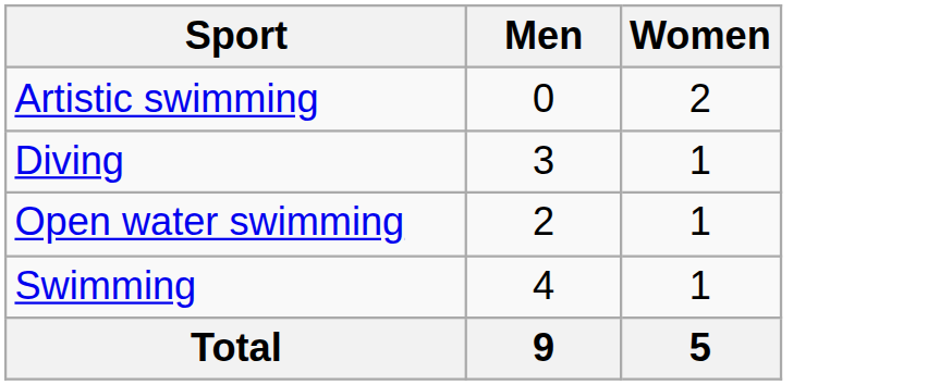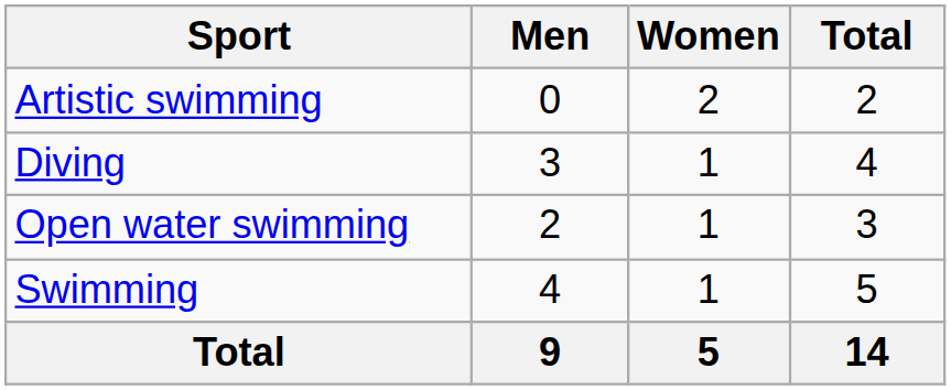+ column: Total | 2 | 4 | 3 | 5 | 14
